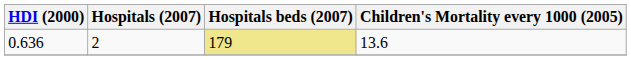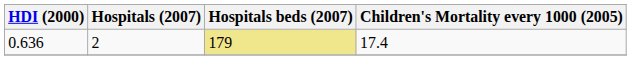0.636 | Children's Mortality every 1000 (2005): 13.6 -> 17.4
